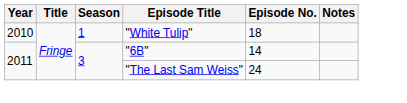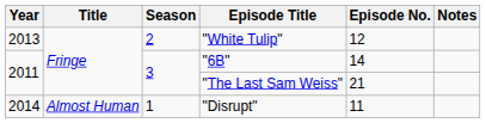"White Tulip" | Year: 2010 -> 2013
"White Tulip" | Season: 1 -> 2
"White Tulip" | Episode No.: 18 -> 12
"The Last Sam Weiss" | Episode No.: 24 -> 21
+ row: 2014 | Almost Human | 1 | "Disrupt" | 11
